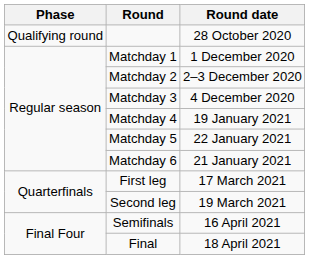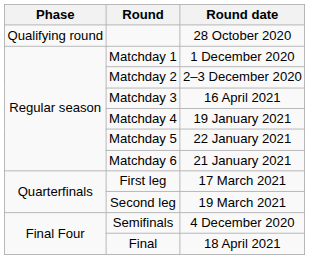Matchday 3 | Round date: 4 December 2020 -> 16 April 2021
Semifinals | Round date: 16 April 2021 -> 4 December 2020
